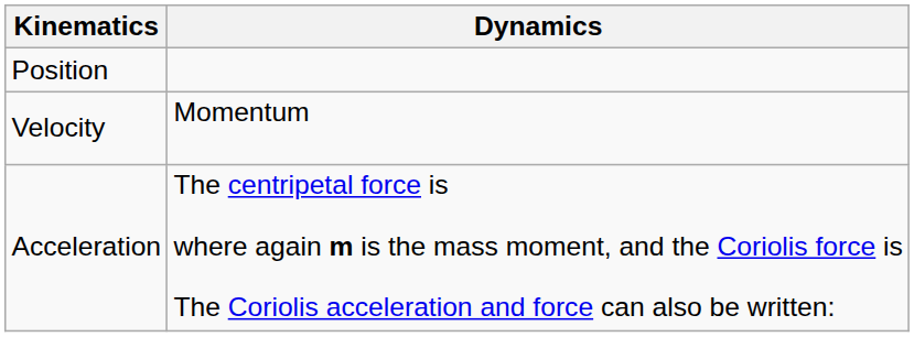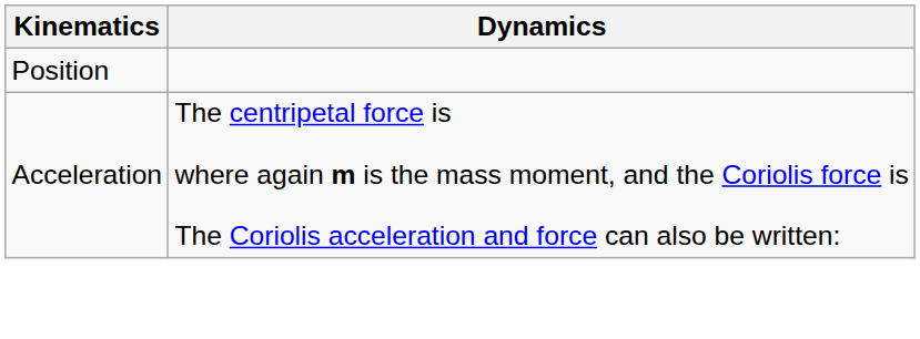- row: Velocity | Momentum
